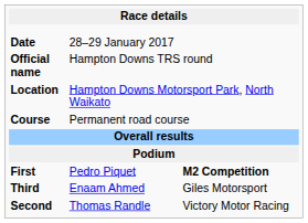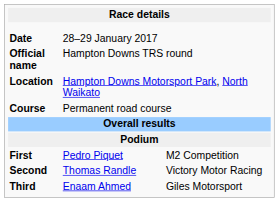First | column 3: bold -> normal
rows swapped: Second <-> Third
